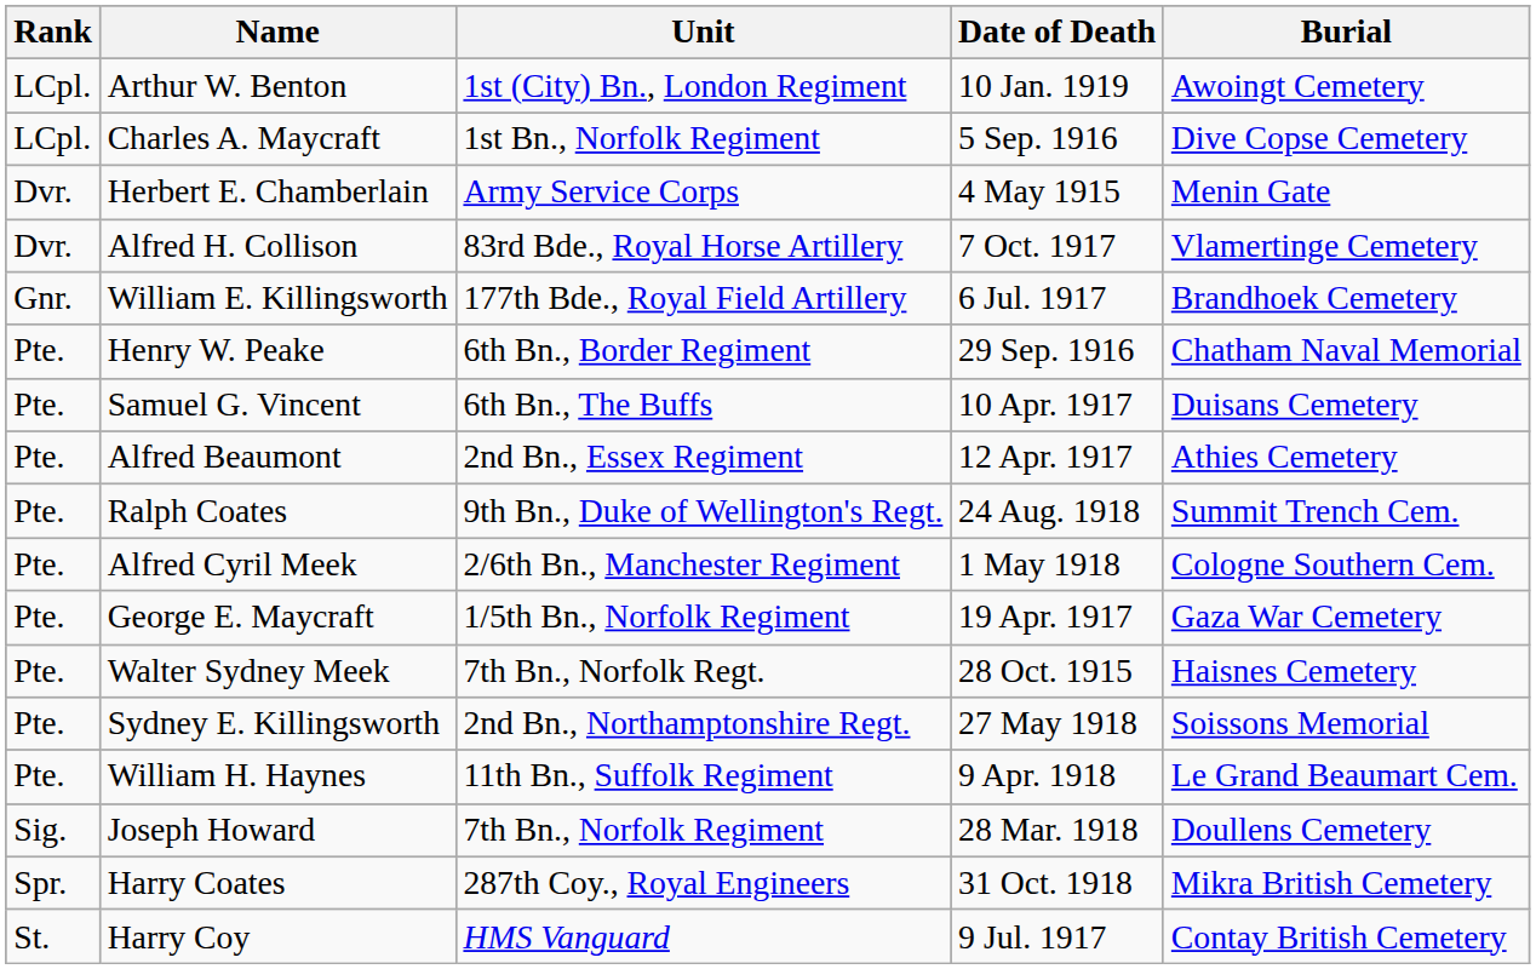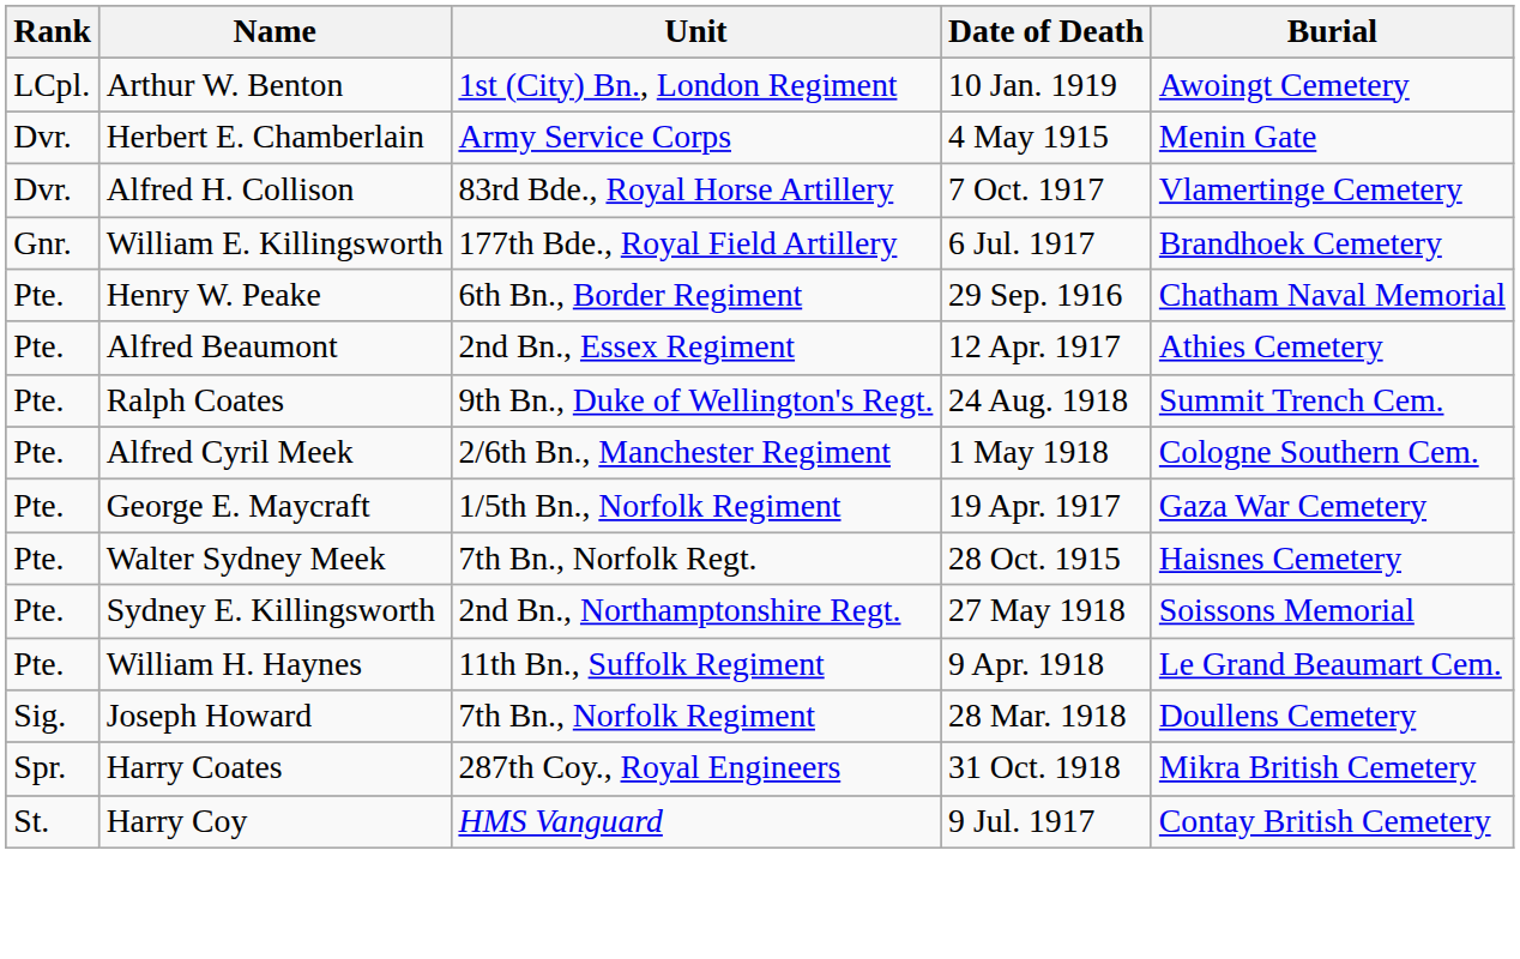- row: LCpl. | Charles A. Maycraft | 1st Bn., Norfolk Regiment | 5 Sep. 1916 | Dive Copse Cemetery
- row: Pte. | Samuel G. Vincent | 6th Bn., The Buffs | 10 Apr. 1917 | Duisans Cemetery
